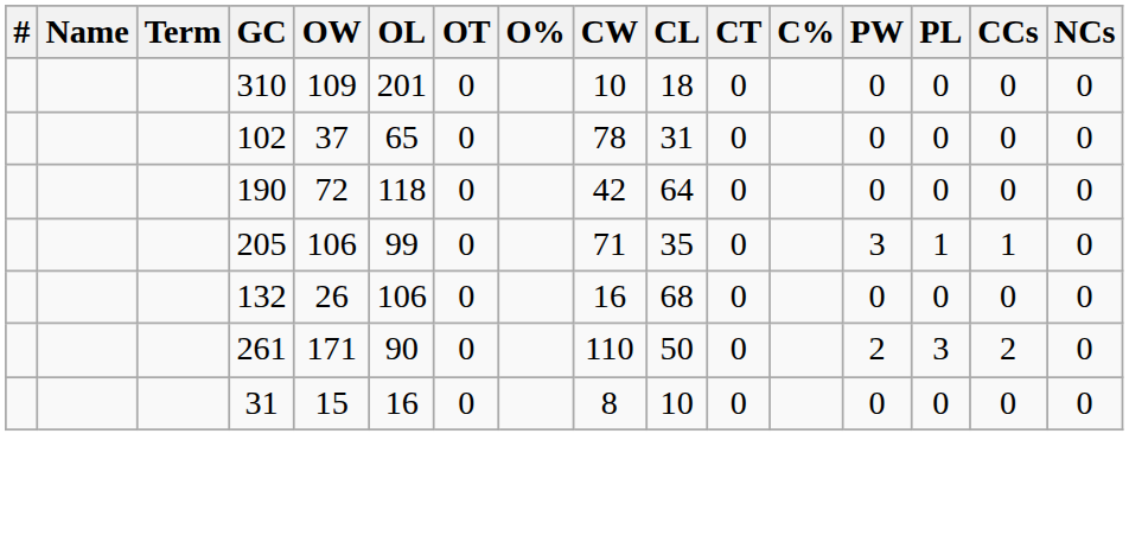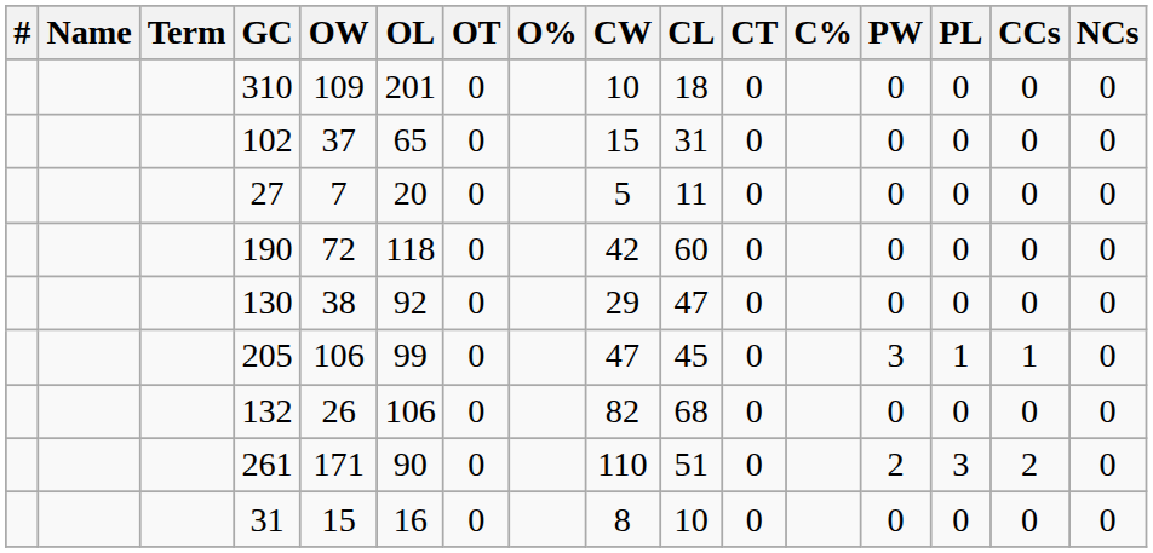102 | CW: 78 -> 15
+ row: 27 | 7 | 20 | 0 | 5 | 11 | 0 | 0 | 0 | 0 | 0
190 | CL: 64 -> 60
+ row: 130 | 38 | 92 | 0 | 29 | 47 | 0 | 0 | 0 | 0 | 0
205 | CW: 71 -> 47
205 | CL: 35 -> 45
132 | CW: 16 -> 82
261 | CL: 50 -> 51
